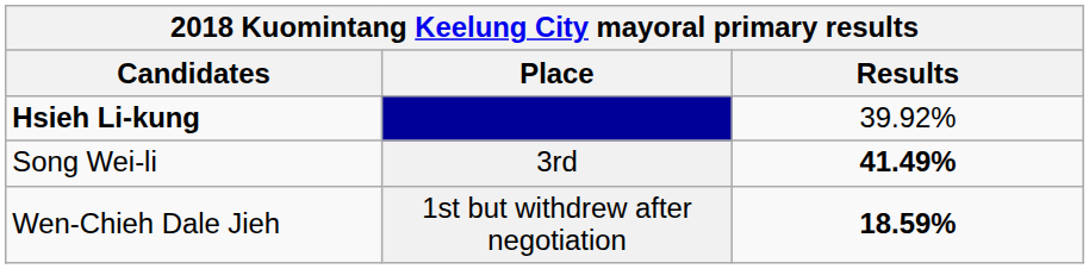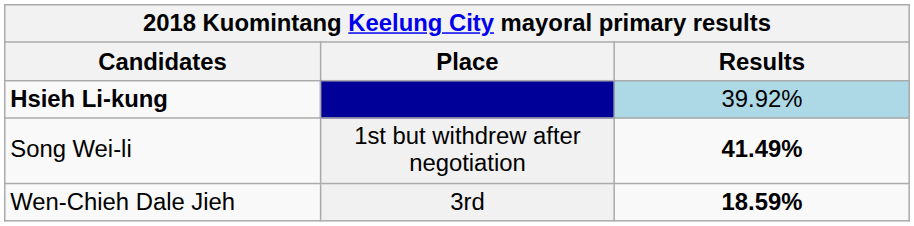Hsieh Li-kung | Results: no background -> lightblue background
Song Wei-li | Place: 3rd -> 1st but withdrew after negotiation
Wen-Chieh Dale Jieh | Place: 1st but withdrew after negotiation -> 3rd
